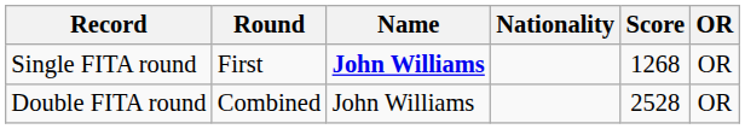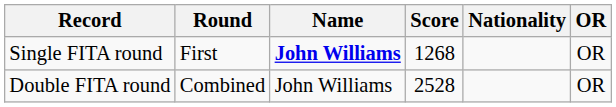columns swapped: Nationality <-> Score
